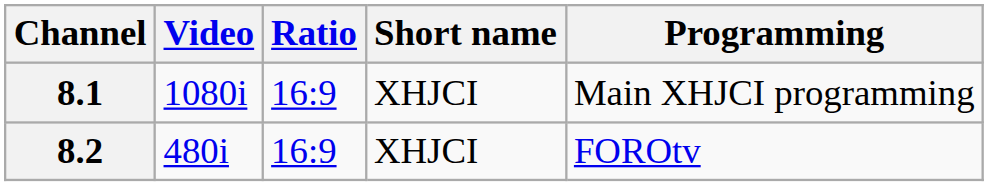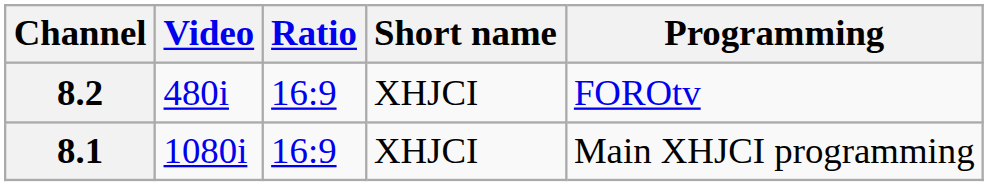rows swapped: 8.1 <-> 8.2
